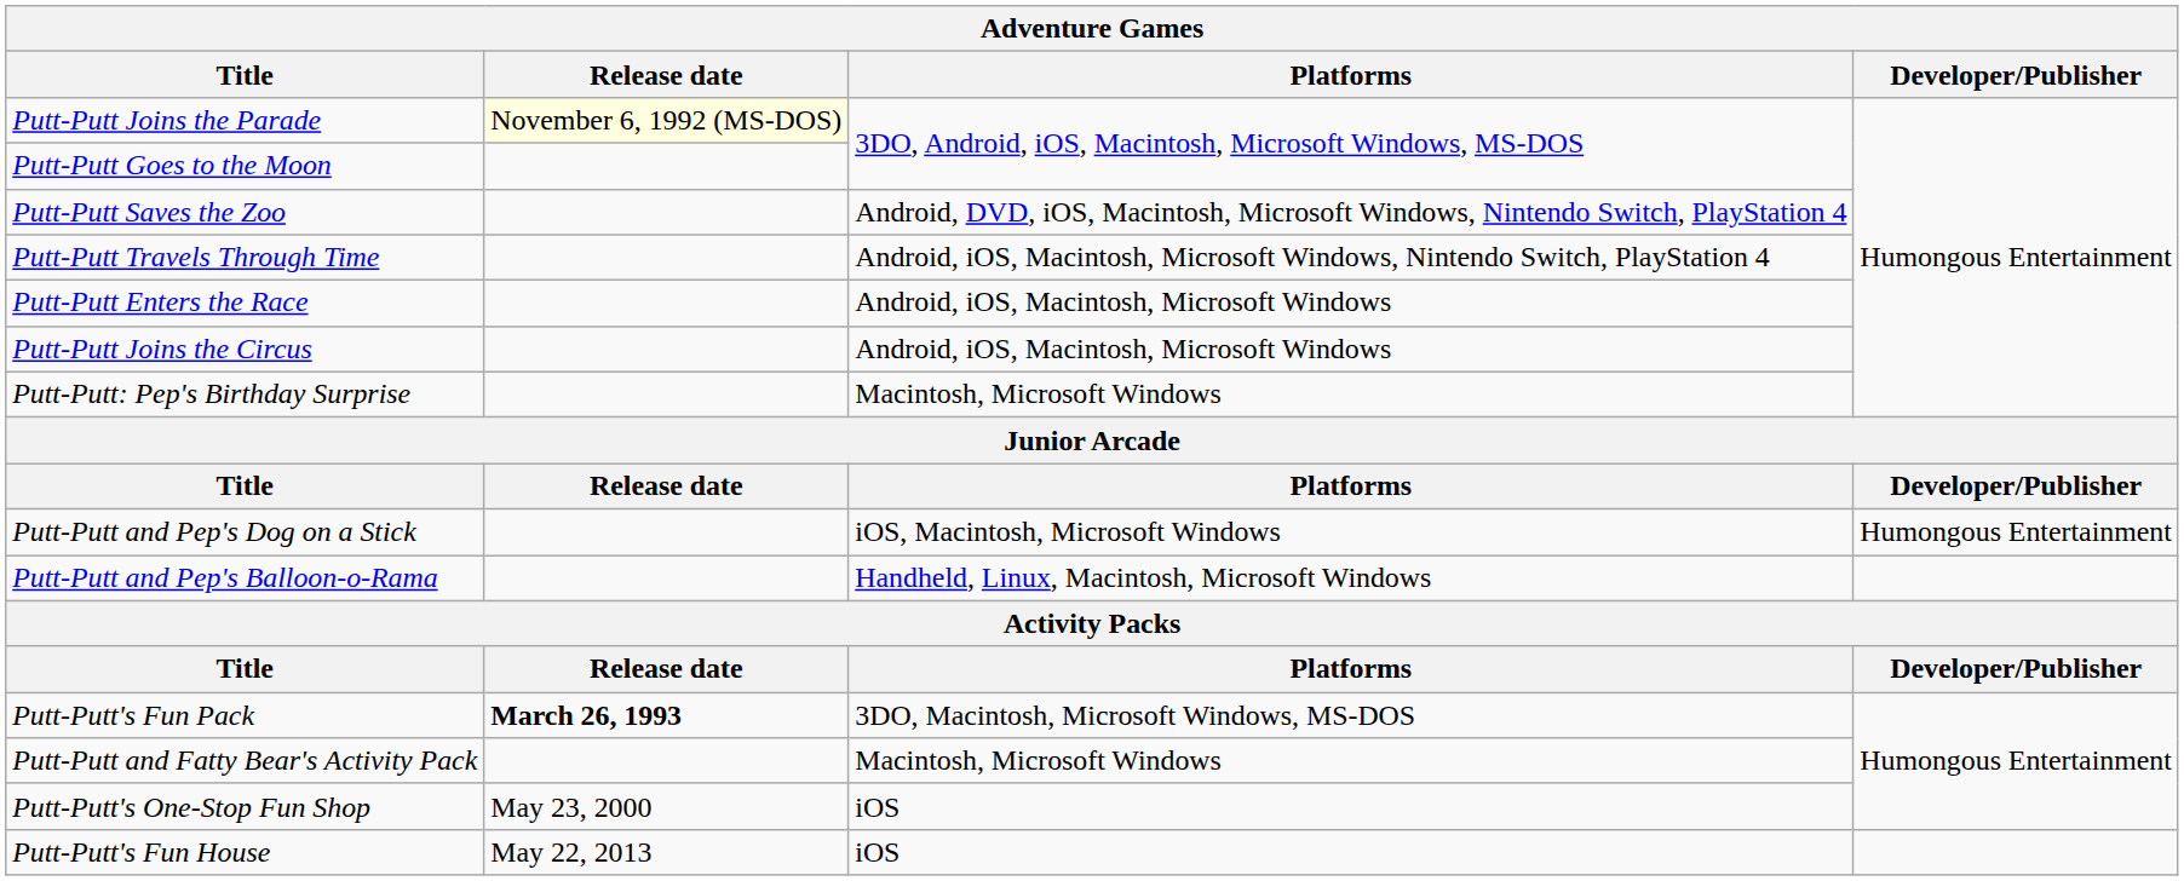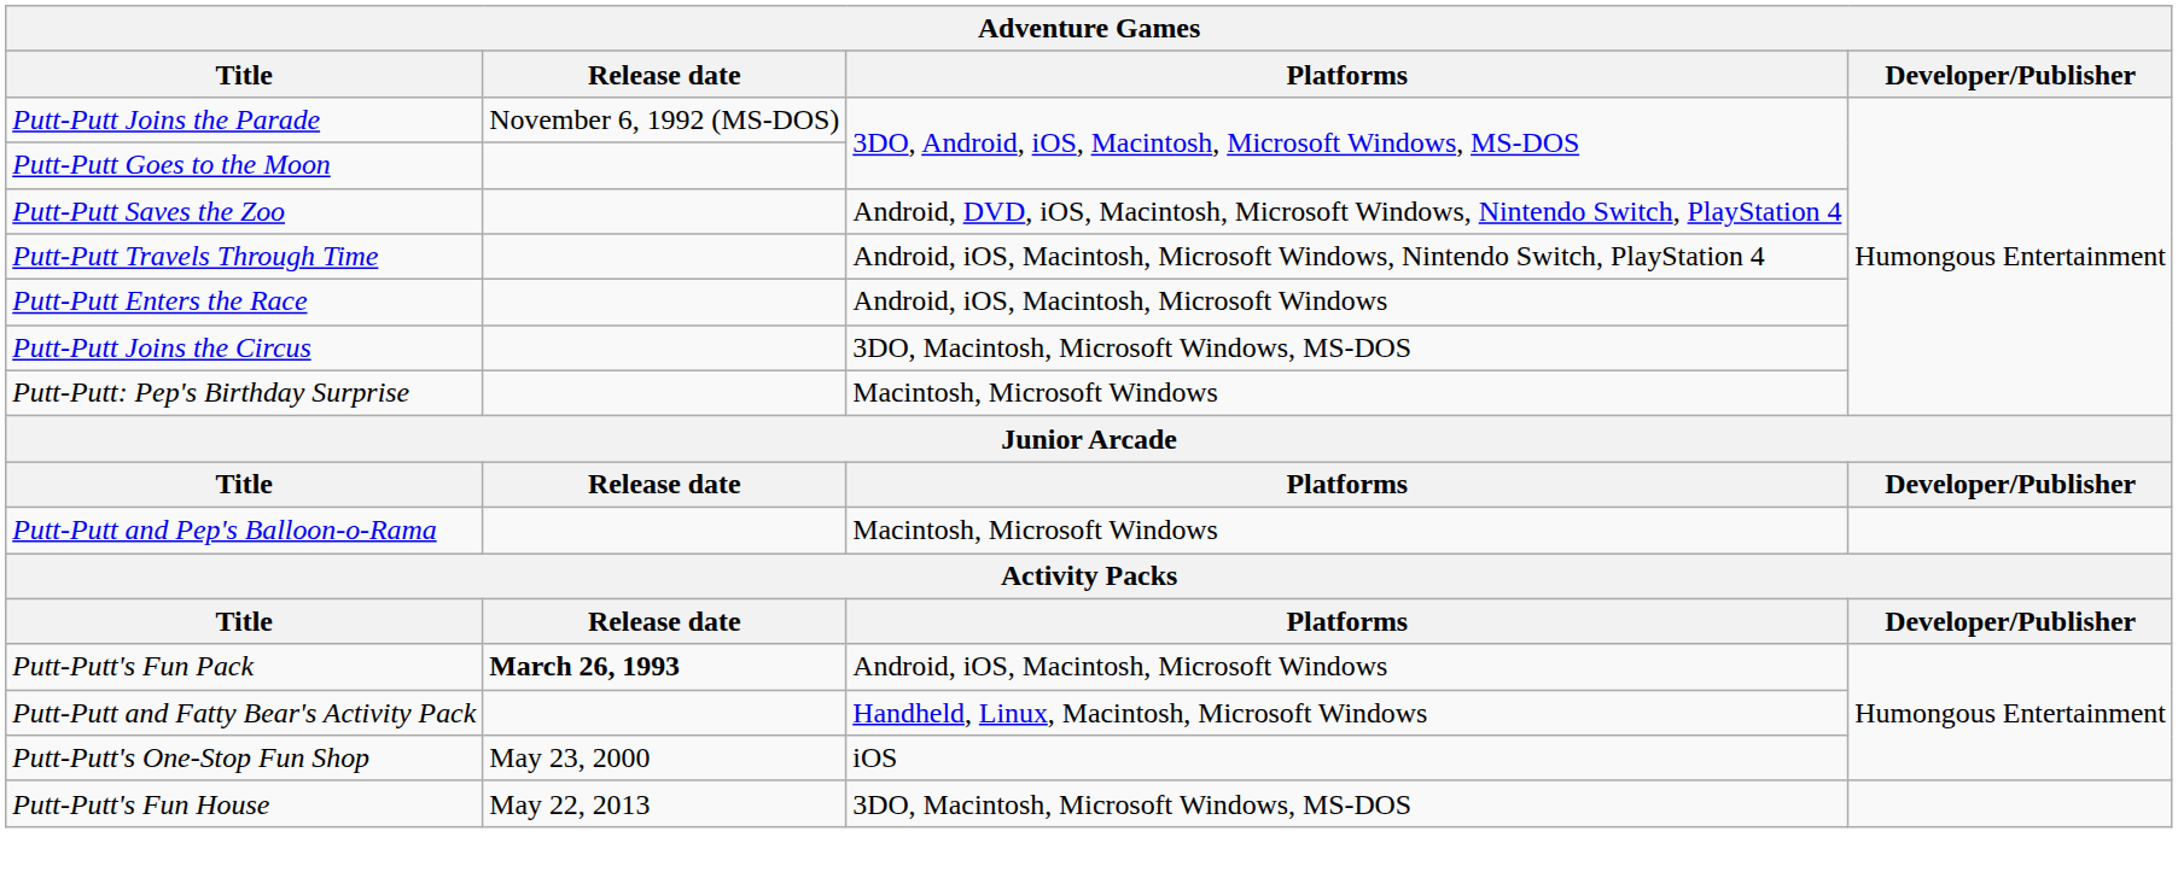Putt-Putt Joins the Parade | Release date: lightyellow background -> no background
Putt-Putt Joins the Circus | Platforms: Android, iOS, Macintosh, Microsoft Windows -> 3DO, Macintosh, Microsoft Windows, MS-DOS
- row: Putt-Putt and Pep's Dog on a Stick | iOS, Macintosh, Microsoft Windows | Humongous Entertainment
Putt-Putt and Pep's Balloon-o-Rama | Platforms: Handheld, Linux, Macintosh, Microsoft Windows -> Macintosh, Microsoft Windows
Putt-Putt's Fun Pack | Platforms: 3DO, Macintosh, Microsoft Windows, MS-DOS -> Android, iOS, Macintosh, Microsoft Windows
Putt-Putt and Fatty Bear's Activity Pack | Platforms: Macintosh, Microsoft Windows -> Handheld, Linux, Macintosh, Microsoft Windows
Putt-Putt's Fun House | Platforms: iOS -> 3DO, Macintosh, Microsoft Windows, MS-DOS
